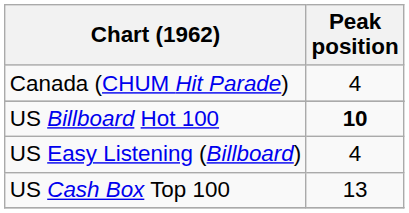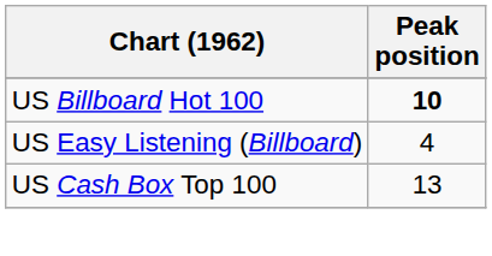- row: Canada (CHUM Hit Parade) | 4
